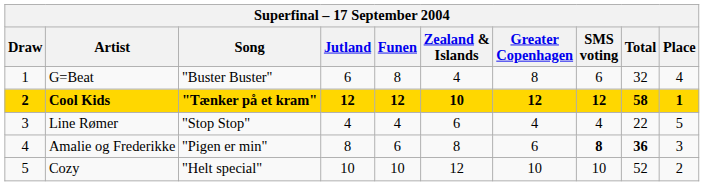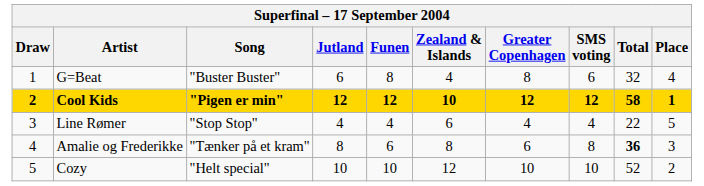Cool Kids | Song: "Tænker på et kram" -> "Pigen er min"
Amalie og Frederikke | Song: "Pigen er min" -> "Tænker på et kram"
Amalie og Frederikke | SMS voting: bold -> normal
